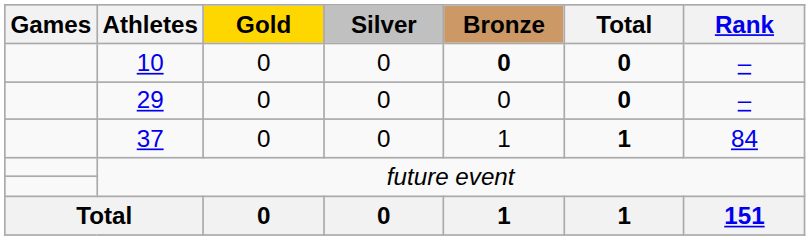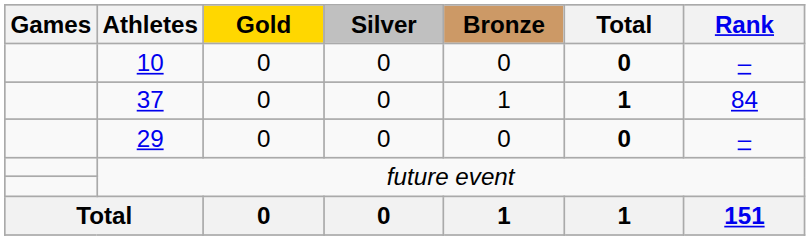10 | Bronze: bold -> normal
rows swapped: 29 <-> 37
